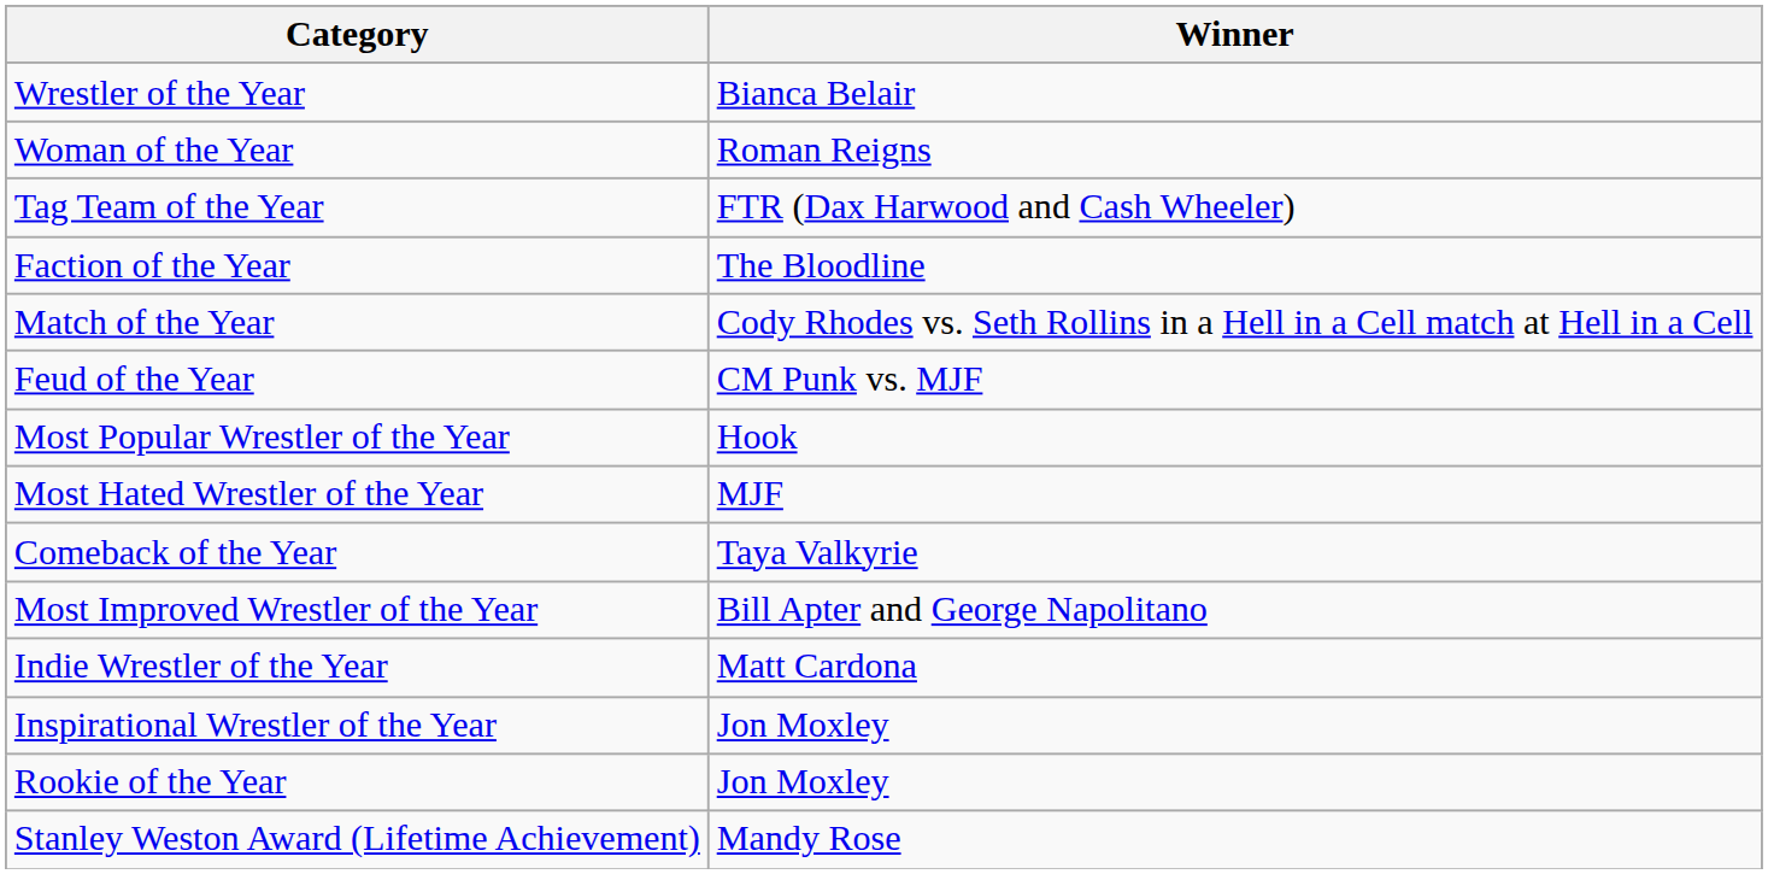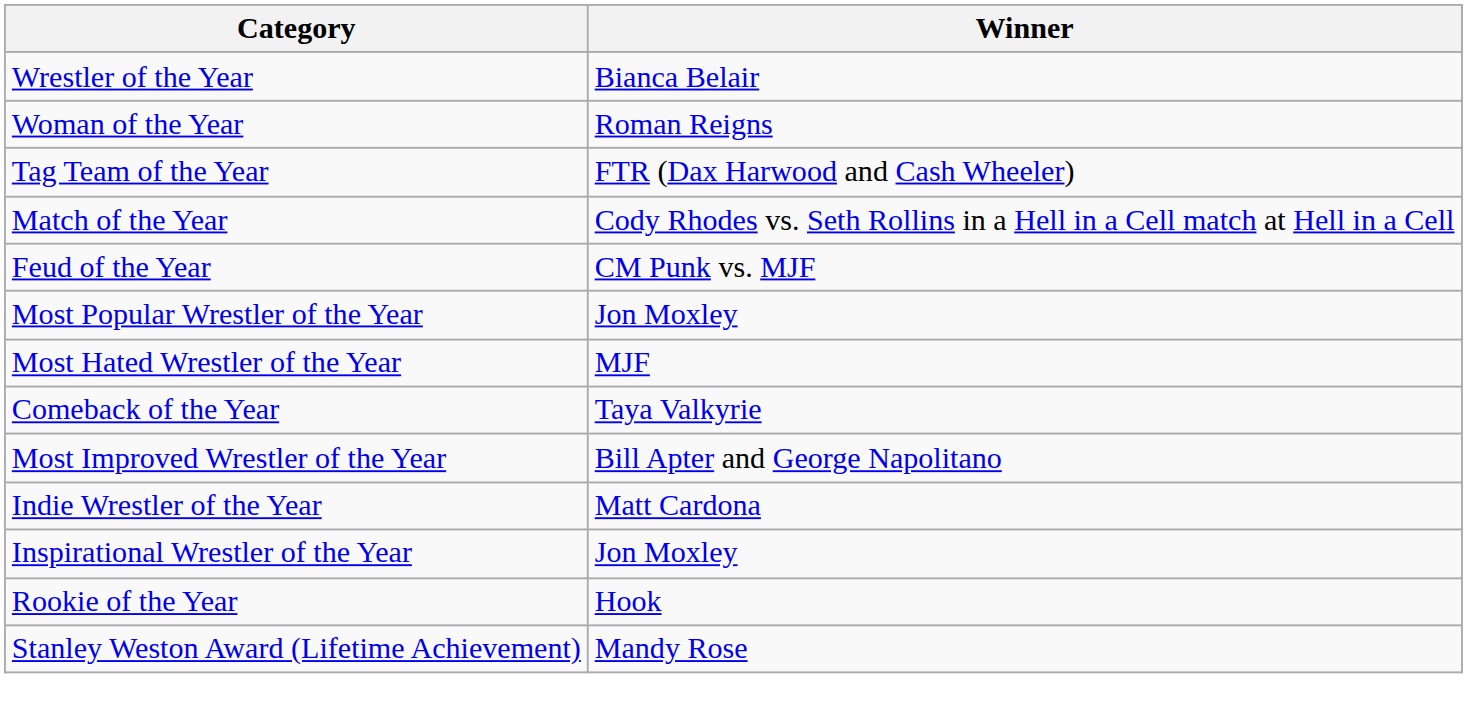- row: Faction of the Year | The Bloodline
Most Popular Wrestler of the Year | Winner: Hook -> Jon Moxley
Rookie of the Year | Winner: Jon Moxley -> Hook
